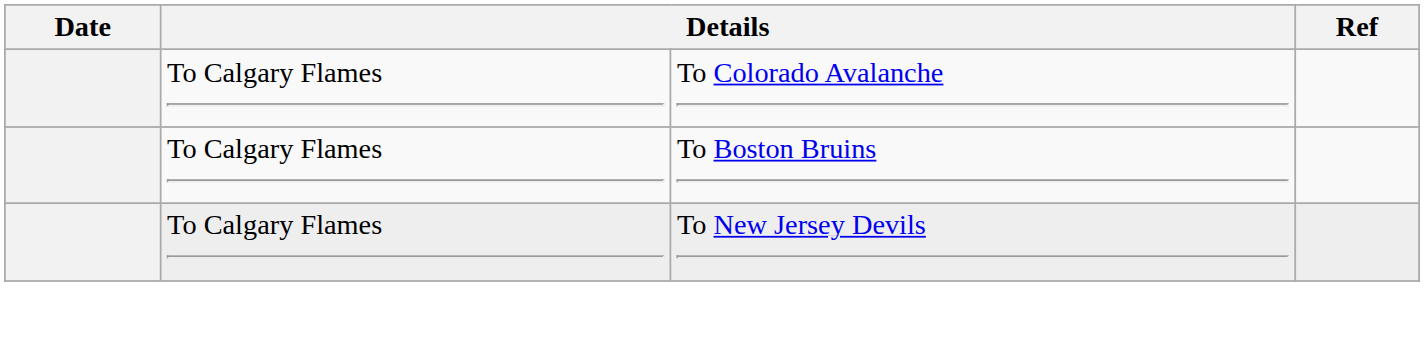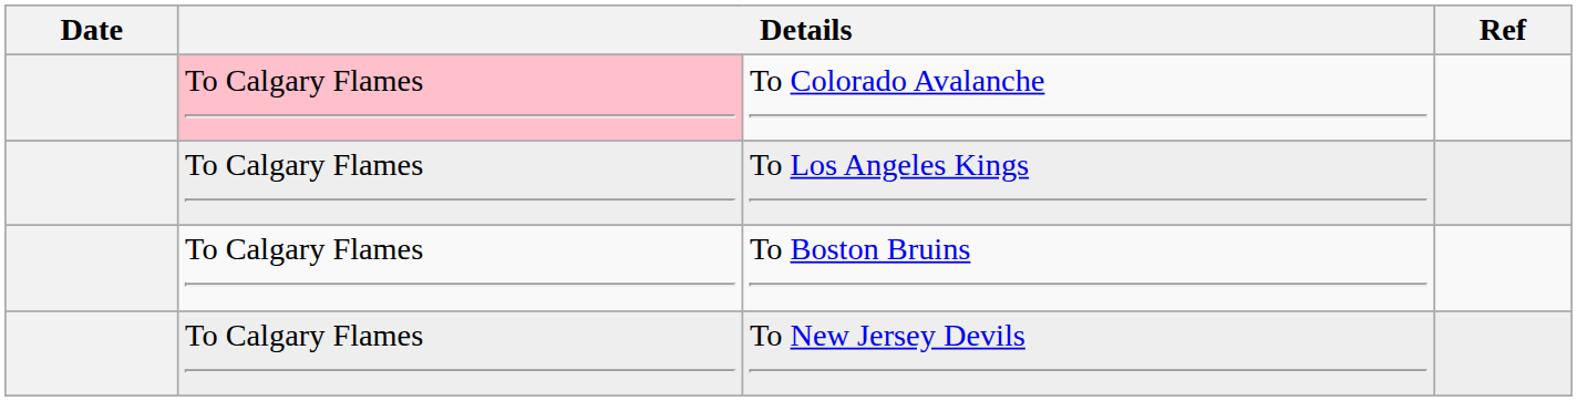To Colorado Avalanche | column 2: no background -> pink background
+ row: To Calgary Flames | To Los Angeles Kings
